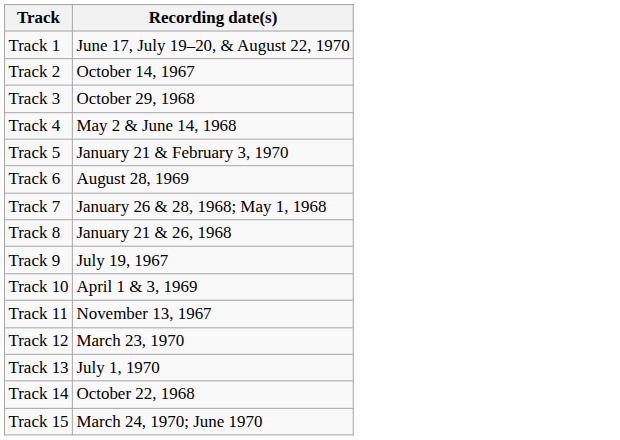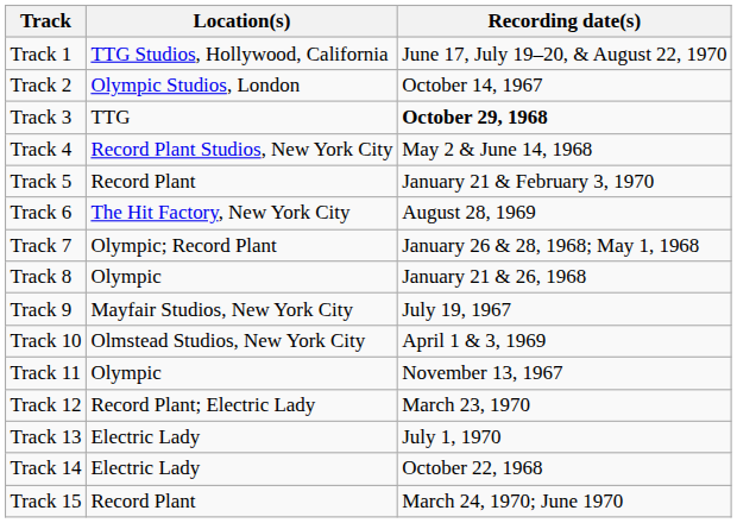+ column: Location(s) | TTG Studios, Hollywood, California | Olympic Studios, London | TTG | Record Plant Studios, New York City | Record Plant | The Hit Factory, New York City | Olympic; Record Plant | Olympic | Mayfair Studios, New York City | Olmstead Studios, New York City | Olympic | Record Plant; Electric Lady | Electric Lady | Electric Lady | Record Plant
Track 3 | Recording date(s): normal -> bold
